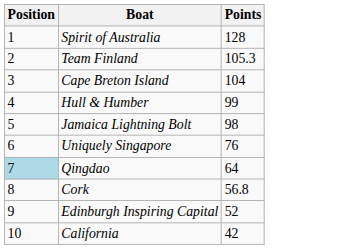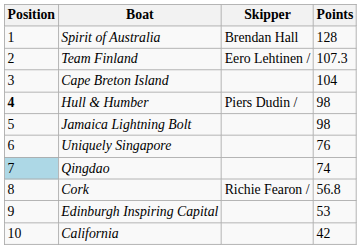+ column: Skipper | Brendan Hall | Eero Lehtinen / | Piers Dudin / | Richie Fearon /
Team Finland | Points: 105.3 -> 107.3
Hull & Humber | Position: normal -> bold
Hull & Humber | Points: 99 -> 98
Qingdao | Points: 64 -> 74
Edinburgh Inspiring Capital | Points: 52 -> 53
